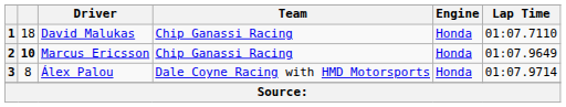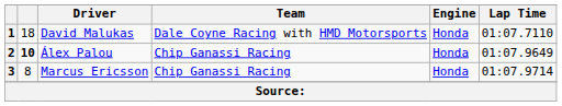1 | Team: Chip Ganassi Racing -> Dale Coyne Racing with HMD Motorsports
2 | Driver: Marcus Ericsson -> Álex Palou
3 | Driver: Álex Palou -> Marcus Ericsson
3 | Team: Dale Coyne Racing with HMD Motorsports -> Chip Ganassi Racing
